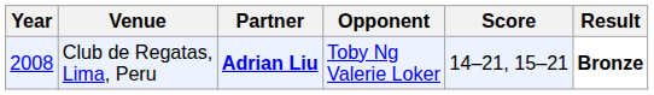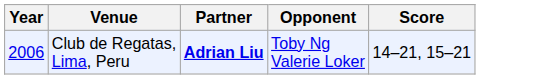- column: Result | Bronze
Club de Regatas, Lima, Peru | Year: 2008 -> 2006
